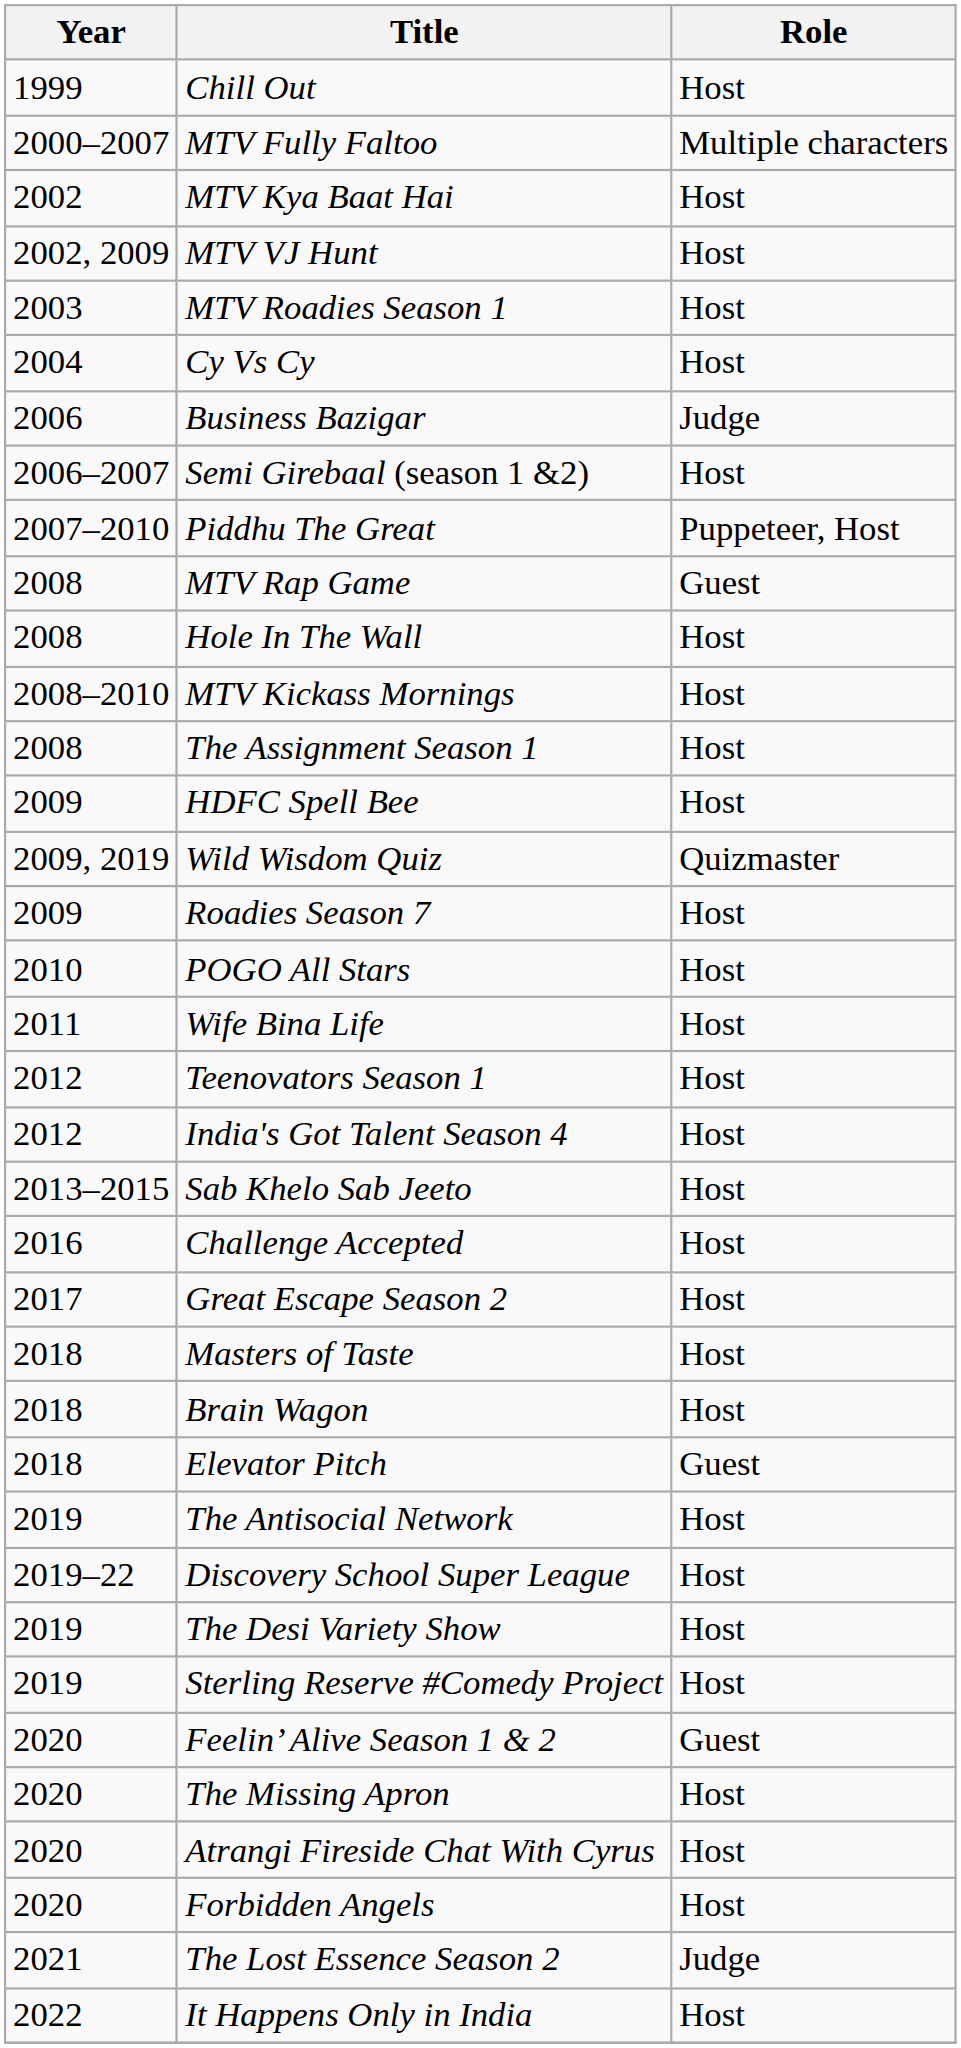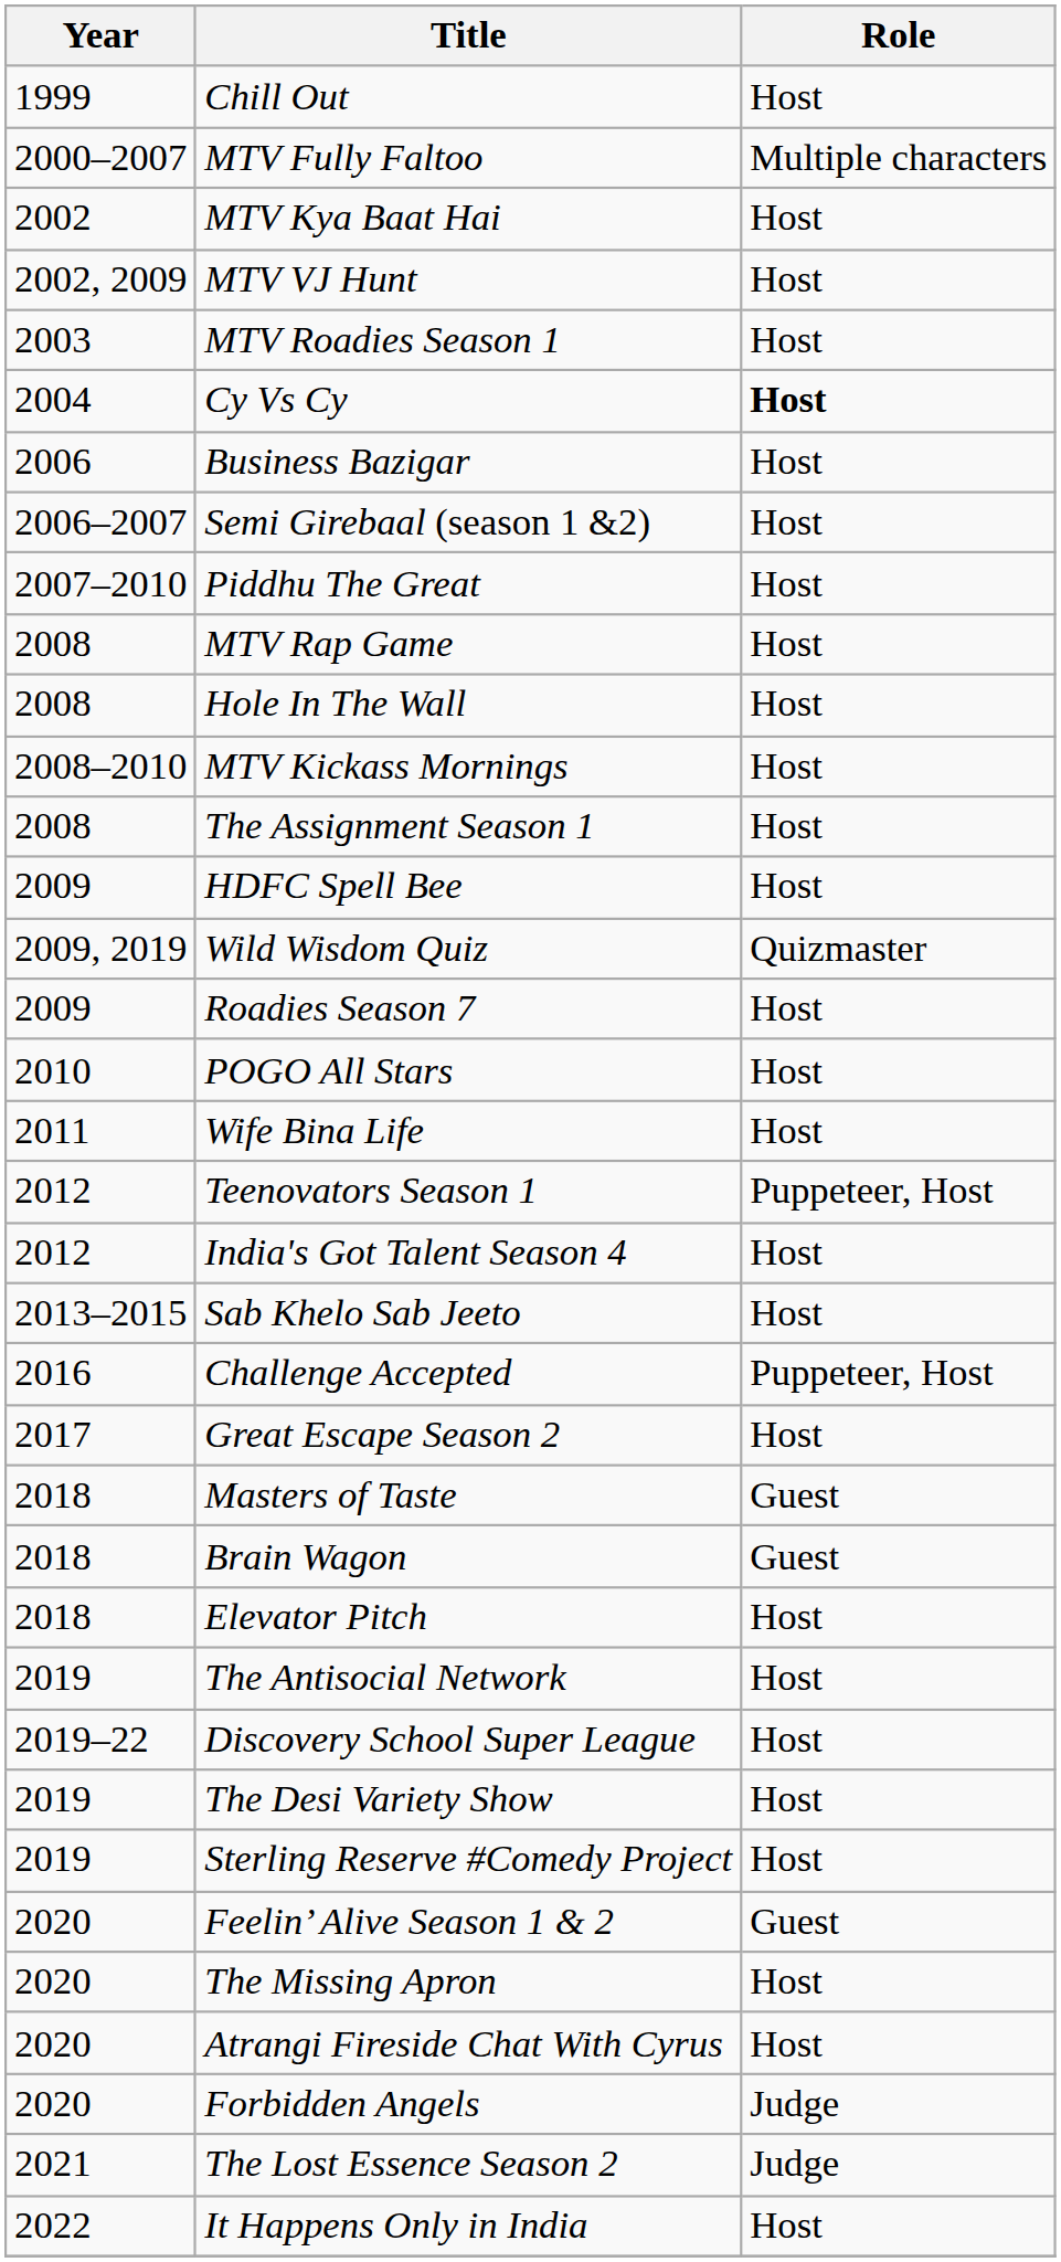Cy Vs Cy | Role: normal -> bold
Business Bazigar | Role: Judge -> Host
Piddhu The Great | Role: Puppeteer, Host -> Host
MTV Rap Game | Role: Guest -> Host
Teenovators Season 1 | Role: Host -> Puppeteer, Host
Challenge Accepted | Role: Host -> Puppeteer, Host
Masters of Taste | Role: Host -> Guest
Brain Wagon | Role: Host -> Guest
Elevator Pitch | Role: Guest -> Host
Forbidden Angels | Role: Host -> Judge
